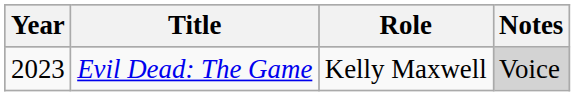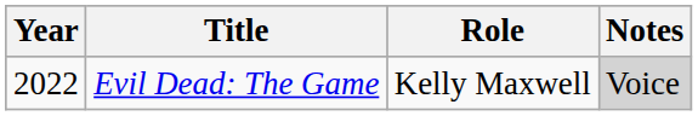Evil Dead: The Game | Year: 2023 -> 2022
